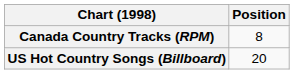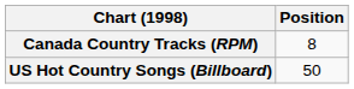US Hot Country Songs (Billboard) | Position: 20 -> 50
